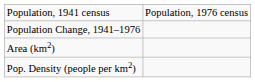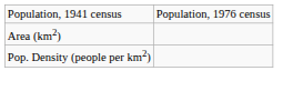- row: Population Change, 1941–1976
